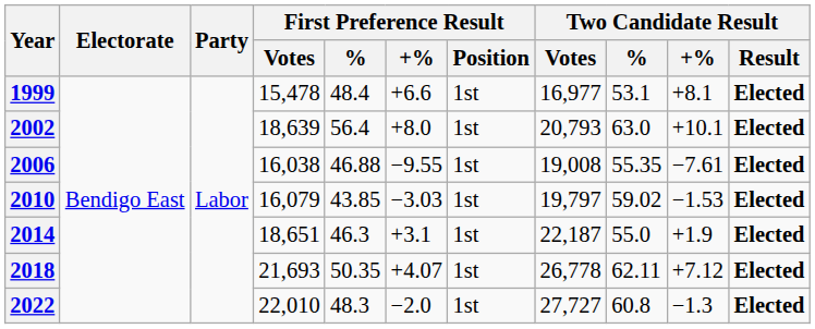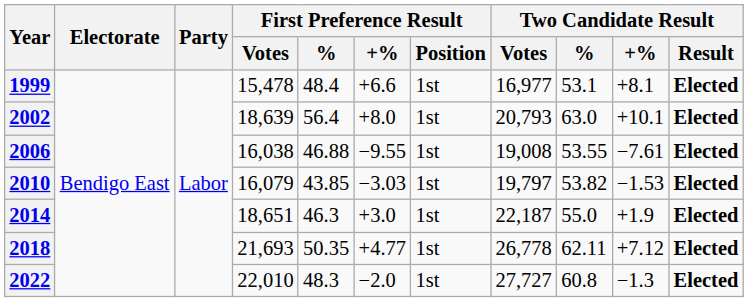2006 | Two Candidate Result / %: 55.35 -> 53.55
2010 | Two Candidate Result / %: 59.02 -> 53.82
2014 | First Preference Result / +%: +3.1 -> +3.0
2018 | First Preference Result / +%: +4.07 -> +4.77
